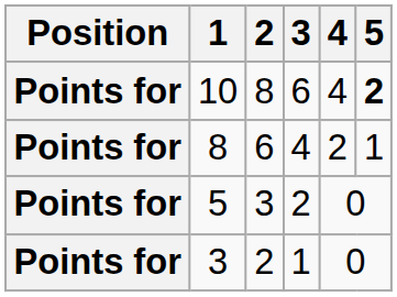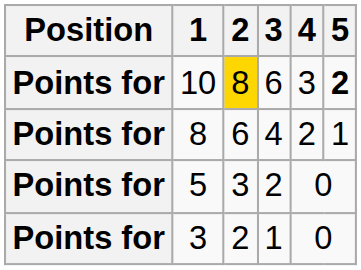10 | 2: no background -> gold background
10 | 4: 4 -> 3
